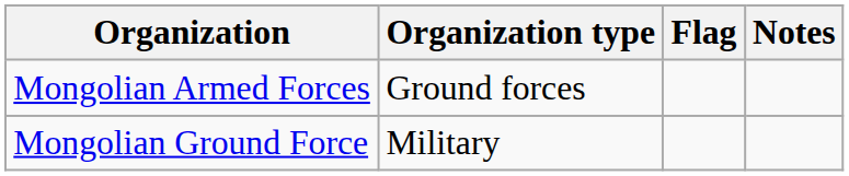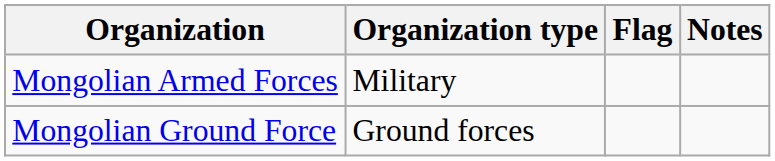Mongolian Armed Forces | Organization type: Ground forces -> Military
Mongolian Ground Force | Organization type: Military -> Ground forces
